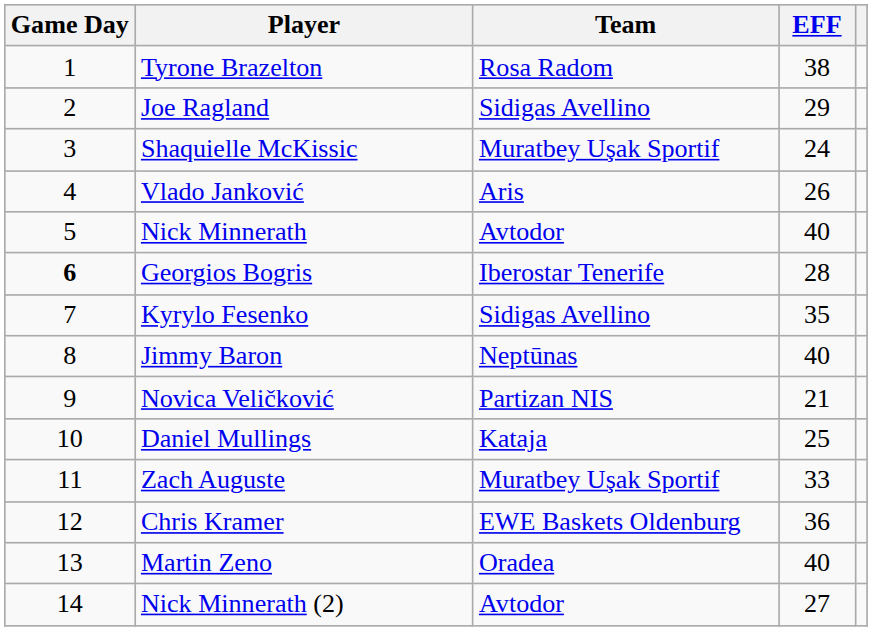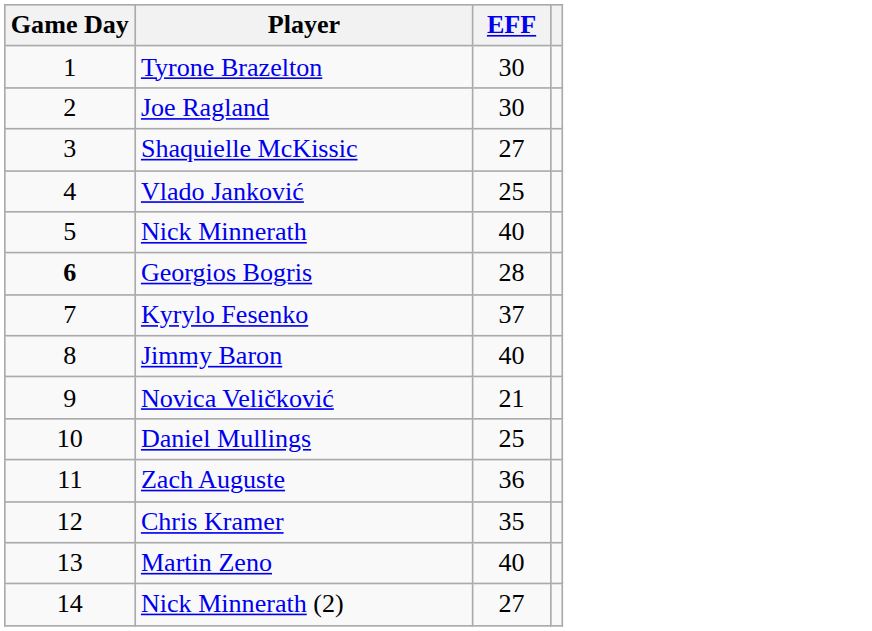- column: Team | Rosa Radom | Sidigas Avellino | Muratbey Uşak Sportif | Aris | Avtodor | Iberostar Tenerife | Sidigas Avellino | Neptūnas | Partizan NIS | Kataja | Muratbey Uşak Sportif | EWE Baskets Oldenburg | Oradea | Avtodor
Tyrone Brazelton | EFF: 38 -> 30
Joe Ragland | EFF: 29 -> 30
Shaquielle McKissic | EFF: 24 -> 27
Vlado Janković | EFF: 26 -> 25
Kyrylo Fesenko | EFF: 35 -> 37
Zach Auguste | EFF: 33 -> 36
Chris Kramer | EFF: 36 -> 35
